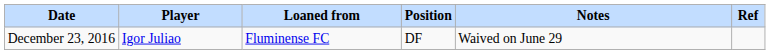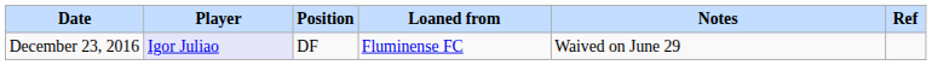columns swapped: Position <-> Loaned from
December 23, 2016 | Player: no background -> lavender background
